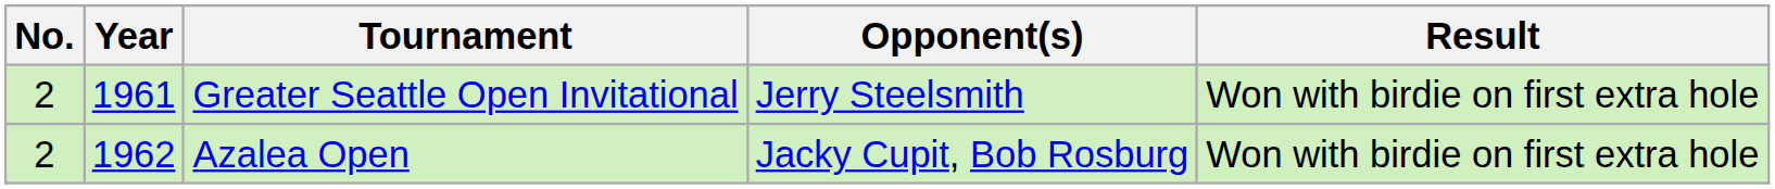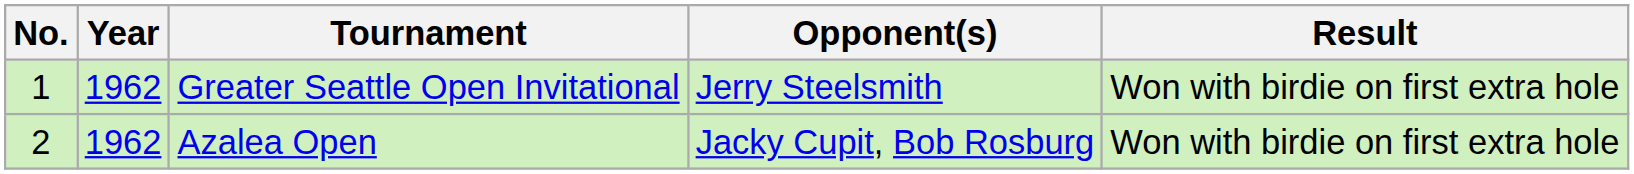Greater Seattle Open Invitational | No.: 2 -> 1
Greater Seattle Open Invitational | Year: 1961 -> 1962
